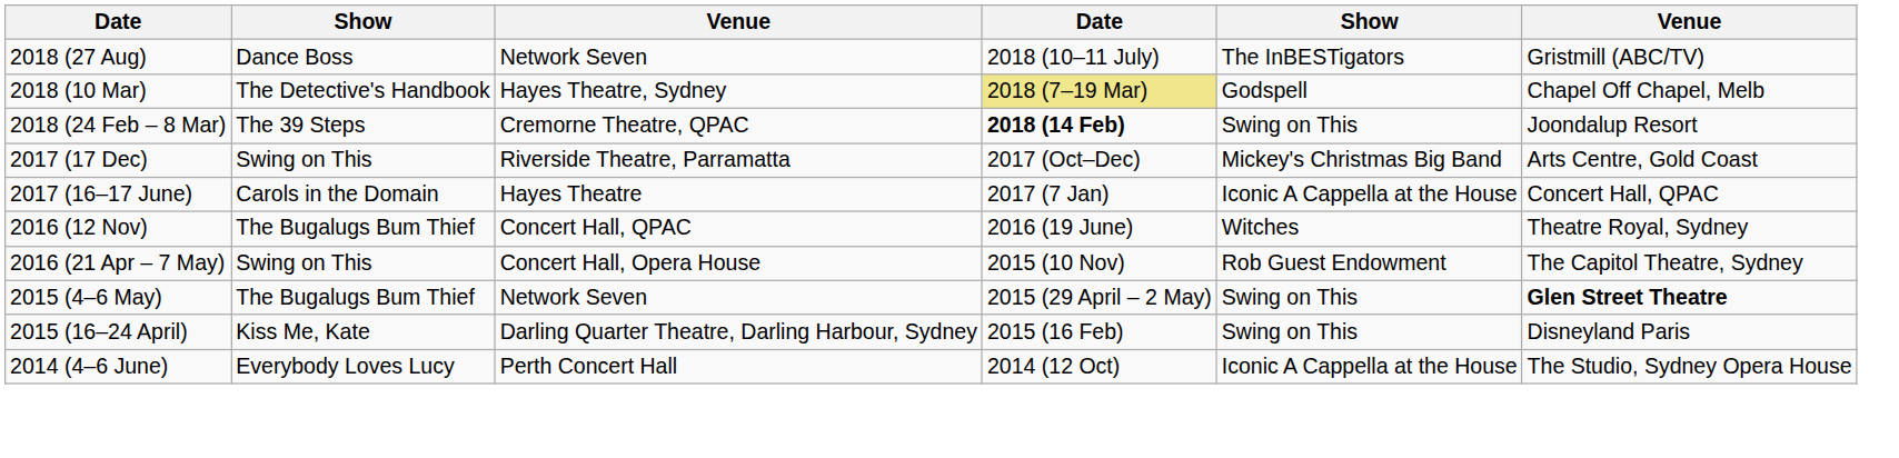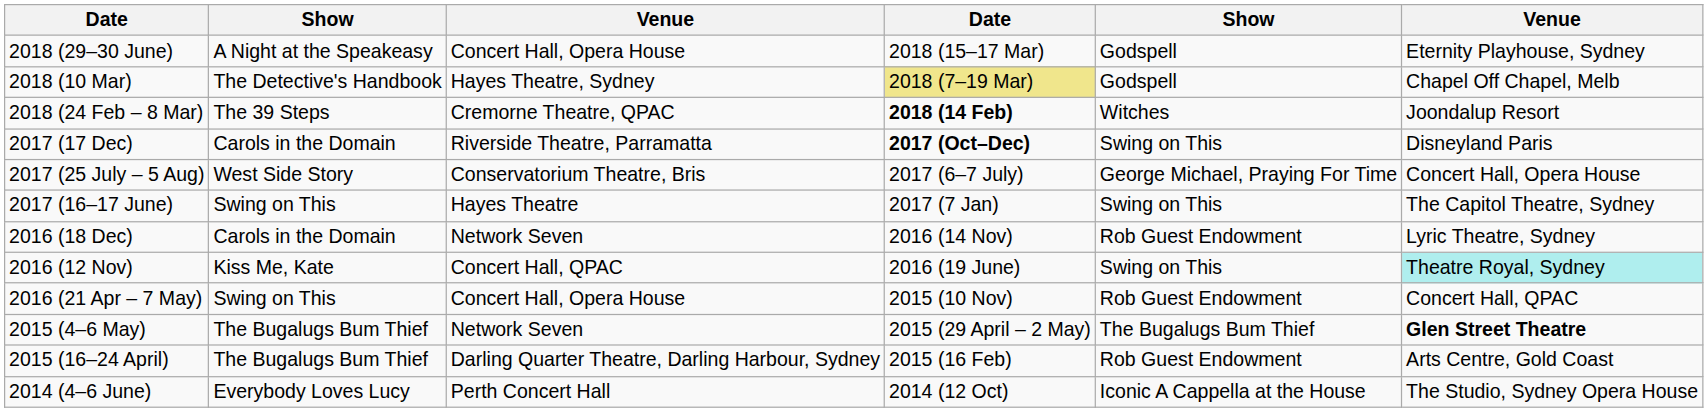- row: 2018 (27 Aug) | Dance Boss | Network Seven | 2018 (10–11 July) | The InBESTigators | Gristmill (ABC/TV)
+ row: 2018 (29–30 June) | A Night at the Speakeasy | Concert Hall, Opera House | 2018 (15–17 Mar) | Godspell | Eternity Playhouse, Sydney
2018 (24 Feb – 8 Mar) | column 5: Swing on This -> Witches
2017 (17 Dec) | column 2: Swing on This -> Carols in the Domain
2017 (17 Dec) | column 4: normal -> bold
2017 (17 Dec) | column 5: Mickey's Christmas Big Band -> Swing on This
2017 (17 Dec) | column 6: Arts Centre, Gold Coast -> Disneyland Paris
+ row: 2017 (25 July – 5 Aug) | West Side Story | Conservatorium Theatre, Bris | 2017 (6–7 July) | George Michael, Praying For Time | Concert Hall, Opera House
2017 (16–17 June) | column 2: Carols in the Domain -> Swing on This
2017 (16–17 June) | column 5: Iconic A Cappella at the House -> Swing on This
2017 (16–17 June) | column 6: Concert Hall, QPAC -> The Capitol Theatre, Sydney
+ row: 2016 (18 Dec) | Carols in the Domain | Network Seven | 2016 (14 Nov) | Rob Guest Endowment | Lyric Theatre, Sydney
2016 (12 Nov) | column 2: The Bugalugs Bum Thief -> Kiss Me, Kate
2016 (12 Nov) | column 5: Witches -> Swing on This
2016 (12 Nov) | column 6: no background -> paleturquoise background
2016 (21 Apr – 7 May) | column 6: The Capitol Theatre, Sydney -> Concert Hall, QPAC
2015 (4–6 May) | column 5: Swing on This -> The Bugalugs Bum Thief
2015 (16–24 April) | column 2: Kiss Me, Kate -> The Bugalugs Bum Thief
2015 (16–24 April) | column 5: Swing on This -> Rob Guest Endowment
2015 (16–24 April) | column 6: Disneyland Paris -> Arts Centre, Gold Coast
